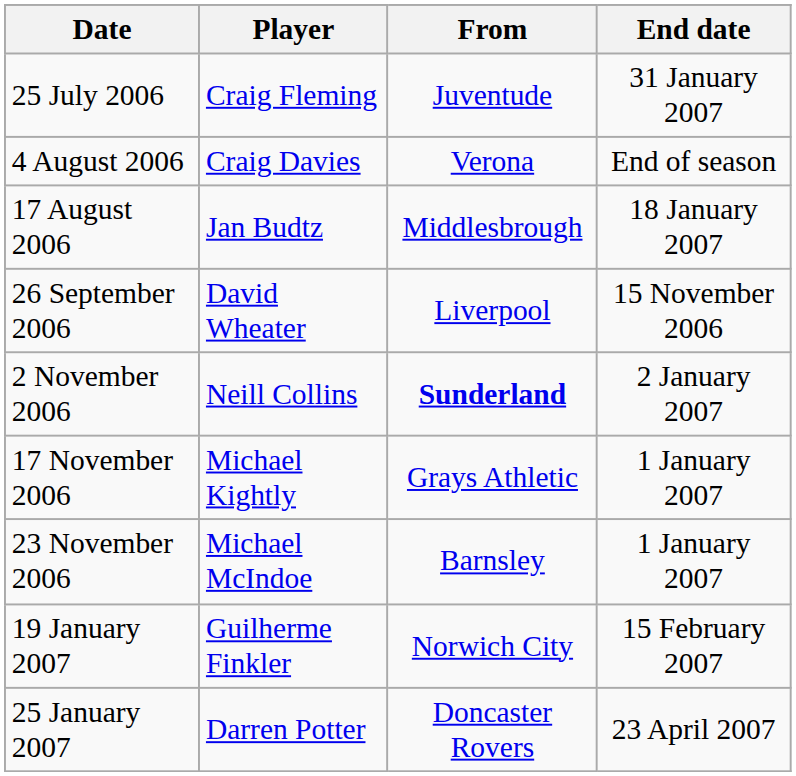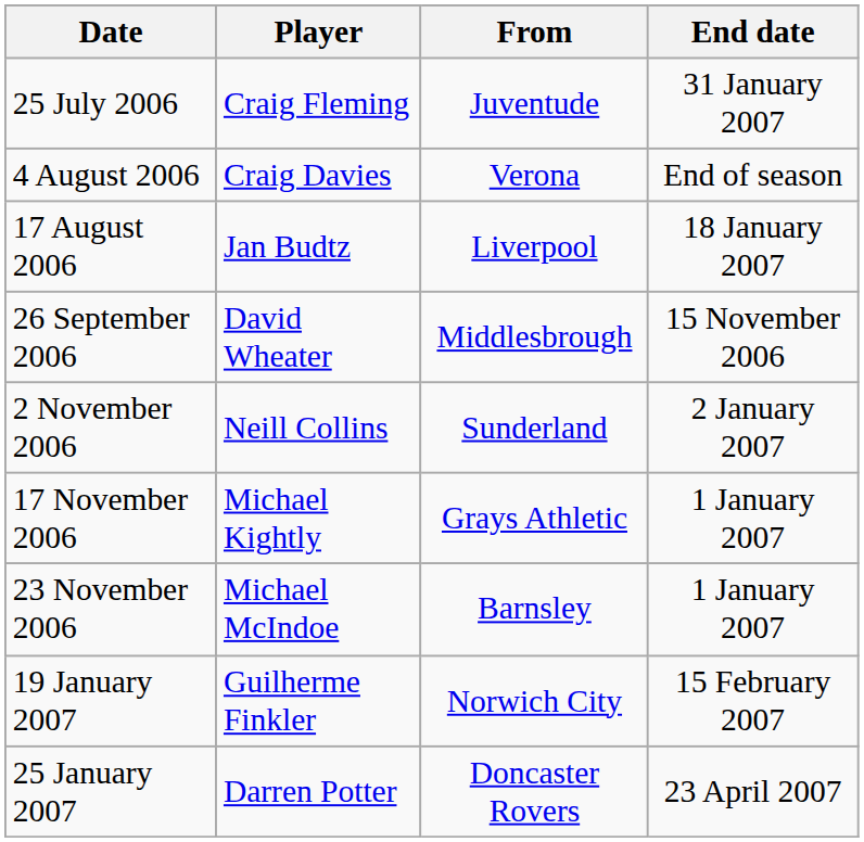17 August 2006 | From: Middlesbrough -> Liverpool
26 September 2006 | From: Liverpool -> Middlesbrough
2 November 2006 | From: bold -> normal
